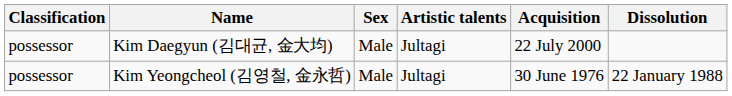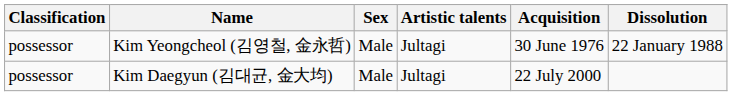rows swapped: Kim Daegyun (김대균, 金大均) <-> Kim Yeongcheol (김영철, 金永哲)
